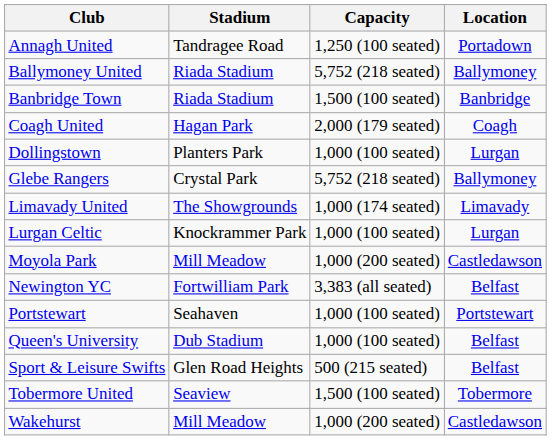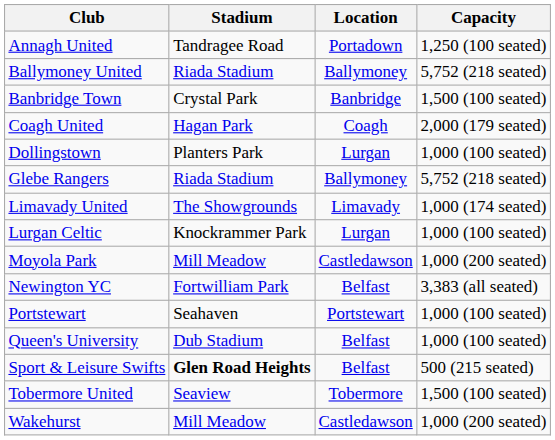columns swapped: Location <-> Capacity
Banbridge Town | Stadium: Riada Stadium -> Crystal Park
Glebe Rangers | Stadium: Crystal Park -> Riada Stadium
Sport & Leisure Swifts | Stadium: normal -> bold
